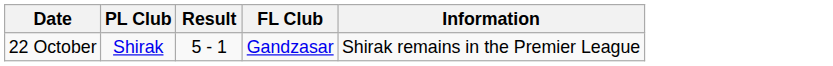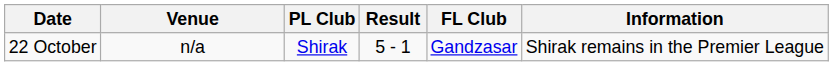+ column: Venue | n/a
